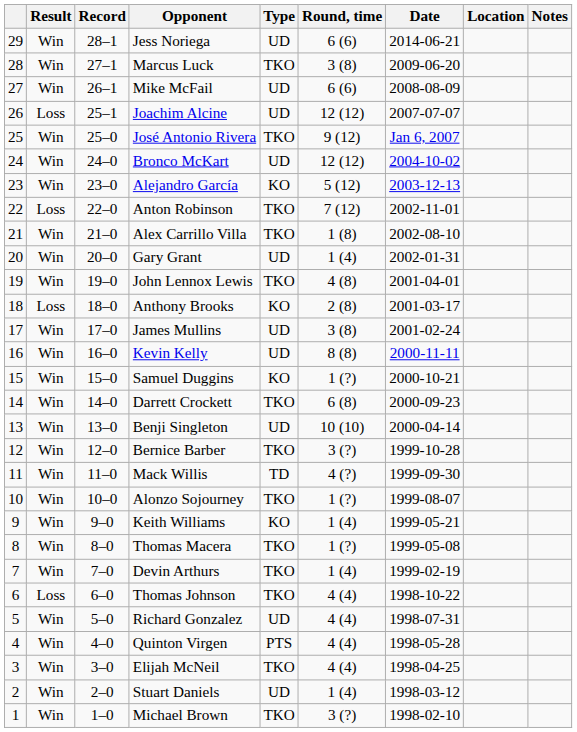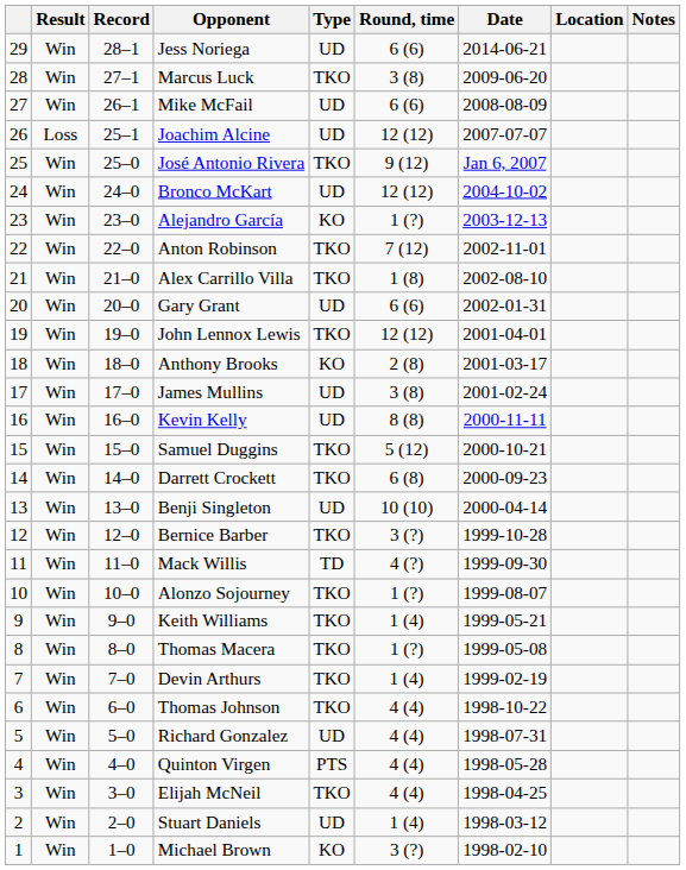Alejandro García | Round, time: 5 (12) -> 1 (?)
Anton Robinson | Result: Loss -> Win
Gary Grant | Round, time: 1 (4) -> 6 (6)
John Lennox Lewis | Round, time: 4 (8) -> 12 (12)
Anthony Brooks | Result: Loss -> Win
Samuel Duggins | Type: KO -> TKO
Samuel Duggins | Round, time: 1 (?) -> 5 (12)
Keith Williams | Type: KO -> TKO
Thomas Johnson | Result: Loss -> Win
Michael Brown | Type: TKO -> KO
